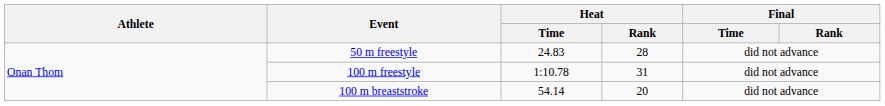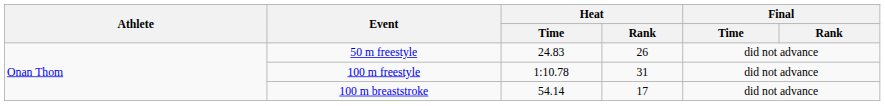50 m freestyle | Heat / Rank: 28 -> 26
100 m breaststroke | Heat / Rank: 20 -> 17
